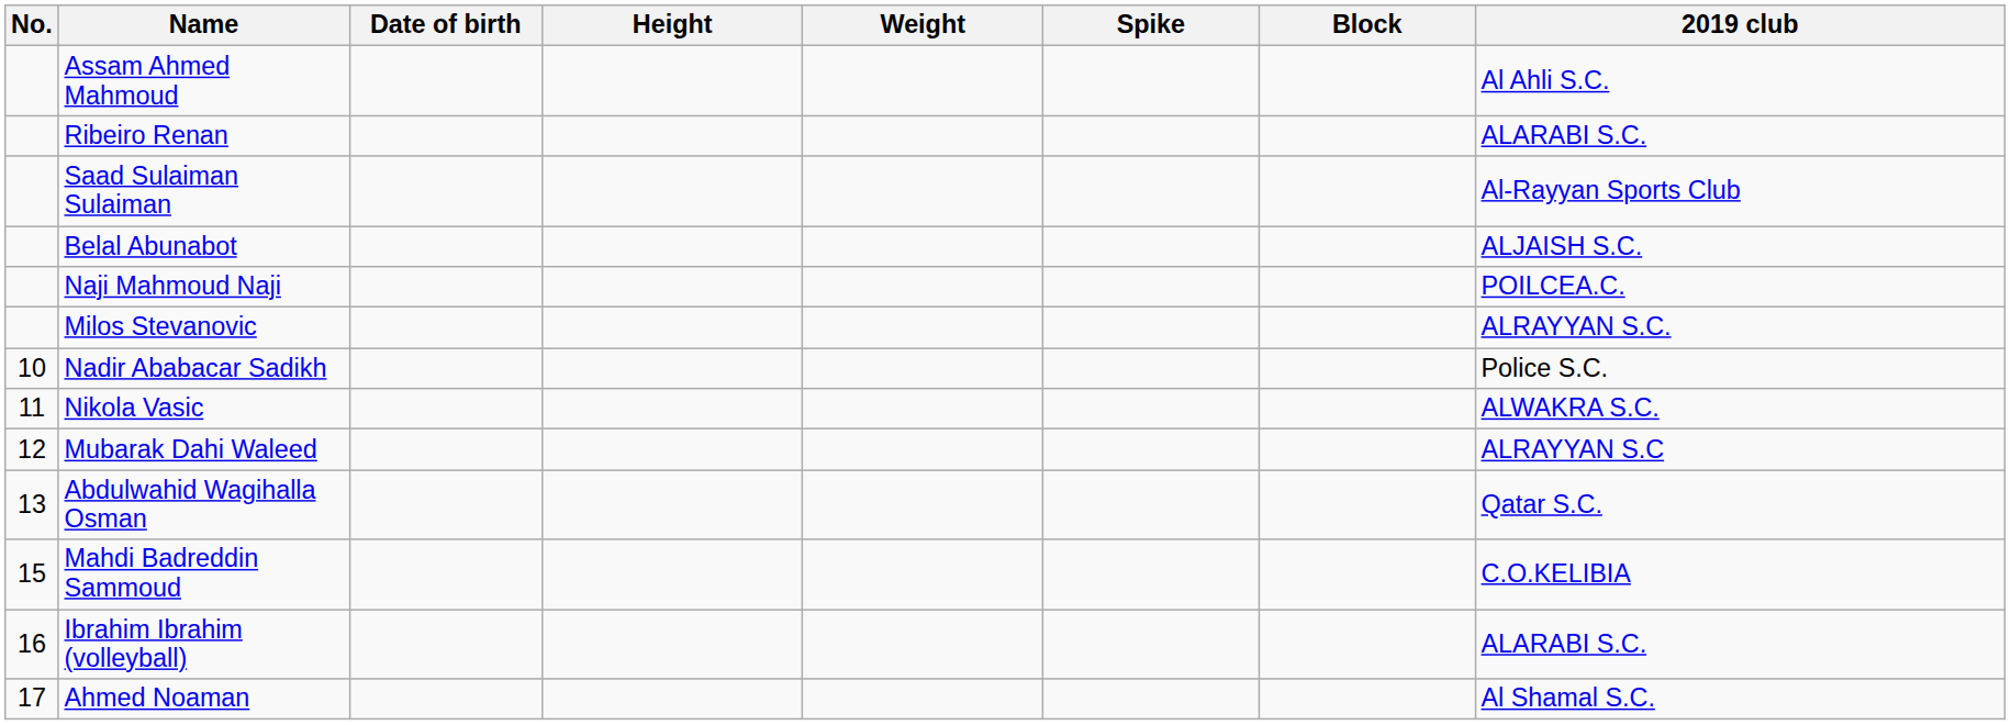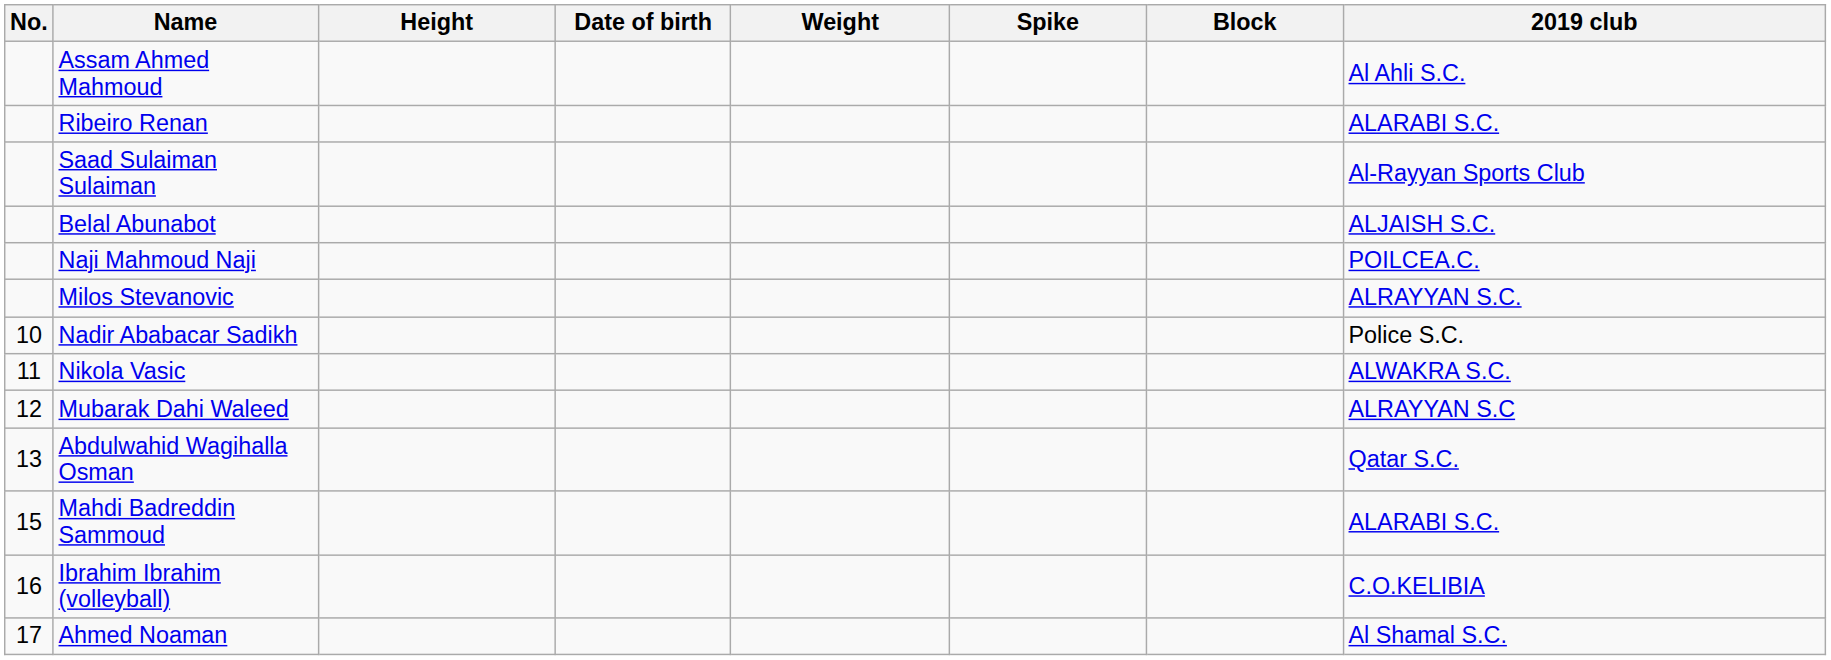columns swapped: Date of birth <-> Height
Mahdi Badreddin Sammoud | 2019 club: C.O.KELIBIA -> ALARABI S.C.
Ibrahim Ibrahim (volleyball) | 2019 club: ALARABI S.C. -> C.O.KELIBIA
